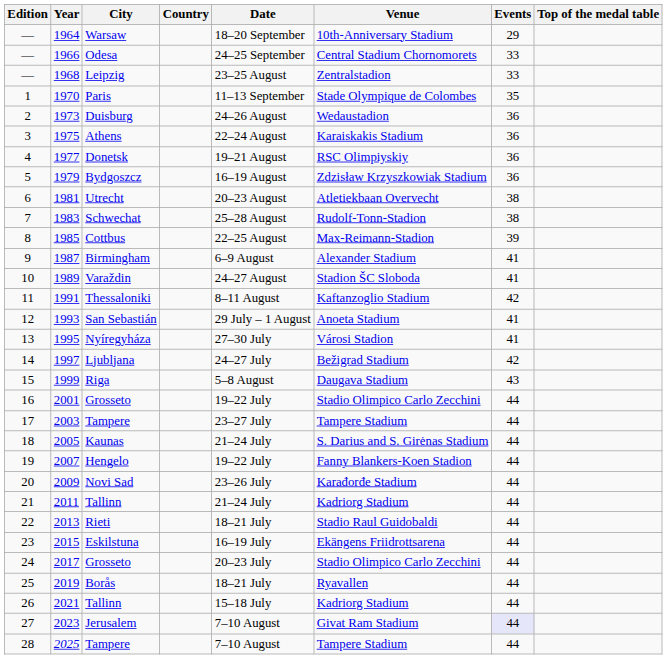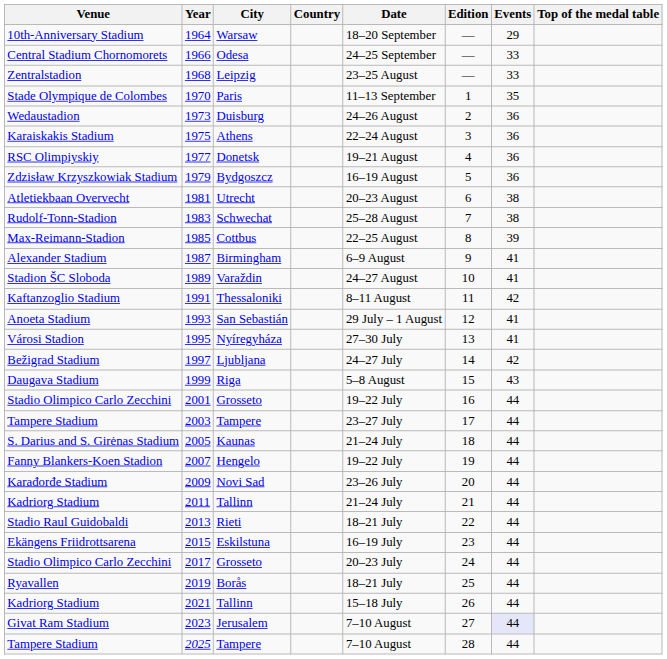columns swapped: Edition <-> Venue
